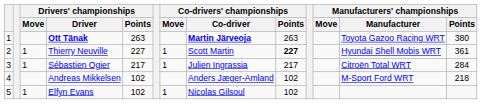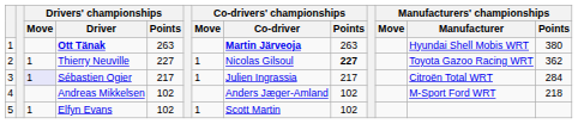Ott Tänak | Manufacturers' championships / Manufacturer: Toyota Gazoo Racing WRT -> Hyundai Shell Mobis WRT
Thierry Neuville | Co-drivers' championships / Co-driver: Scott Martin -> Nicolas Gilsoul
Thierry Neuville | Manufacturers' championships / Manufacturer: Hyundai Shell Mobis WRT -> Toyota Gazoo Racing WRT
Thierry Neuville | Manufacturers' championships / Points: 361 -> 362
Sébastien Ogier | Drivers' championships / Move: no background -> lavender background
Elfyn Evans | Co-drivers' championships / Co-driver: Nicolas Gilsoul -> Scott Martin
